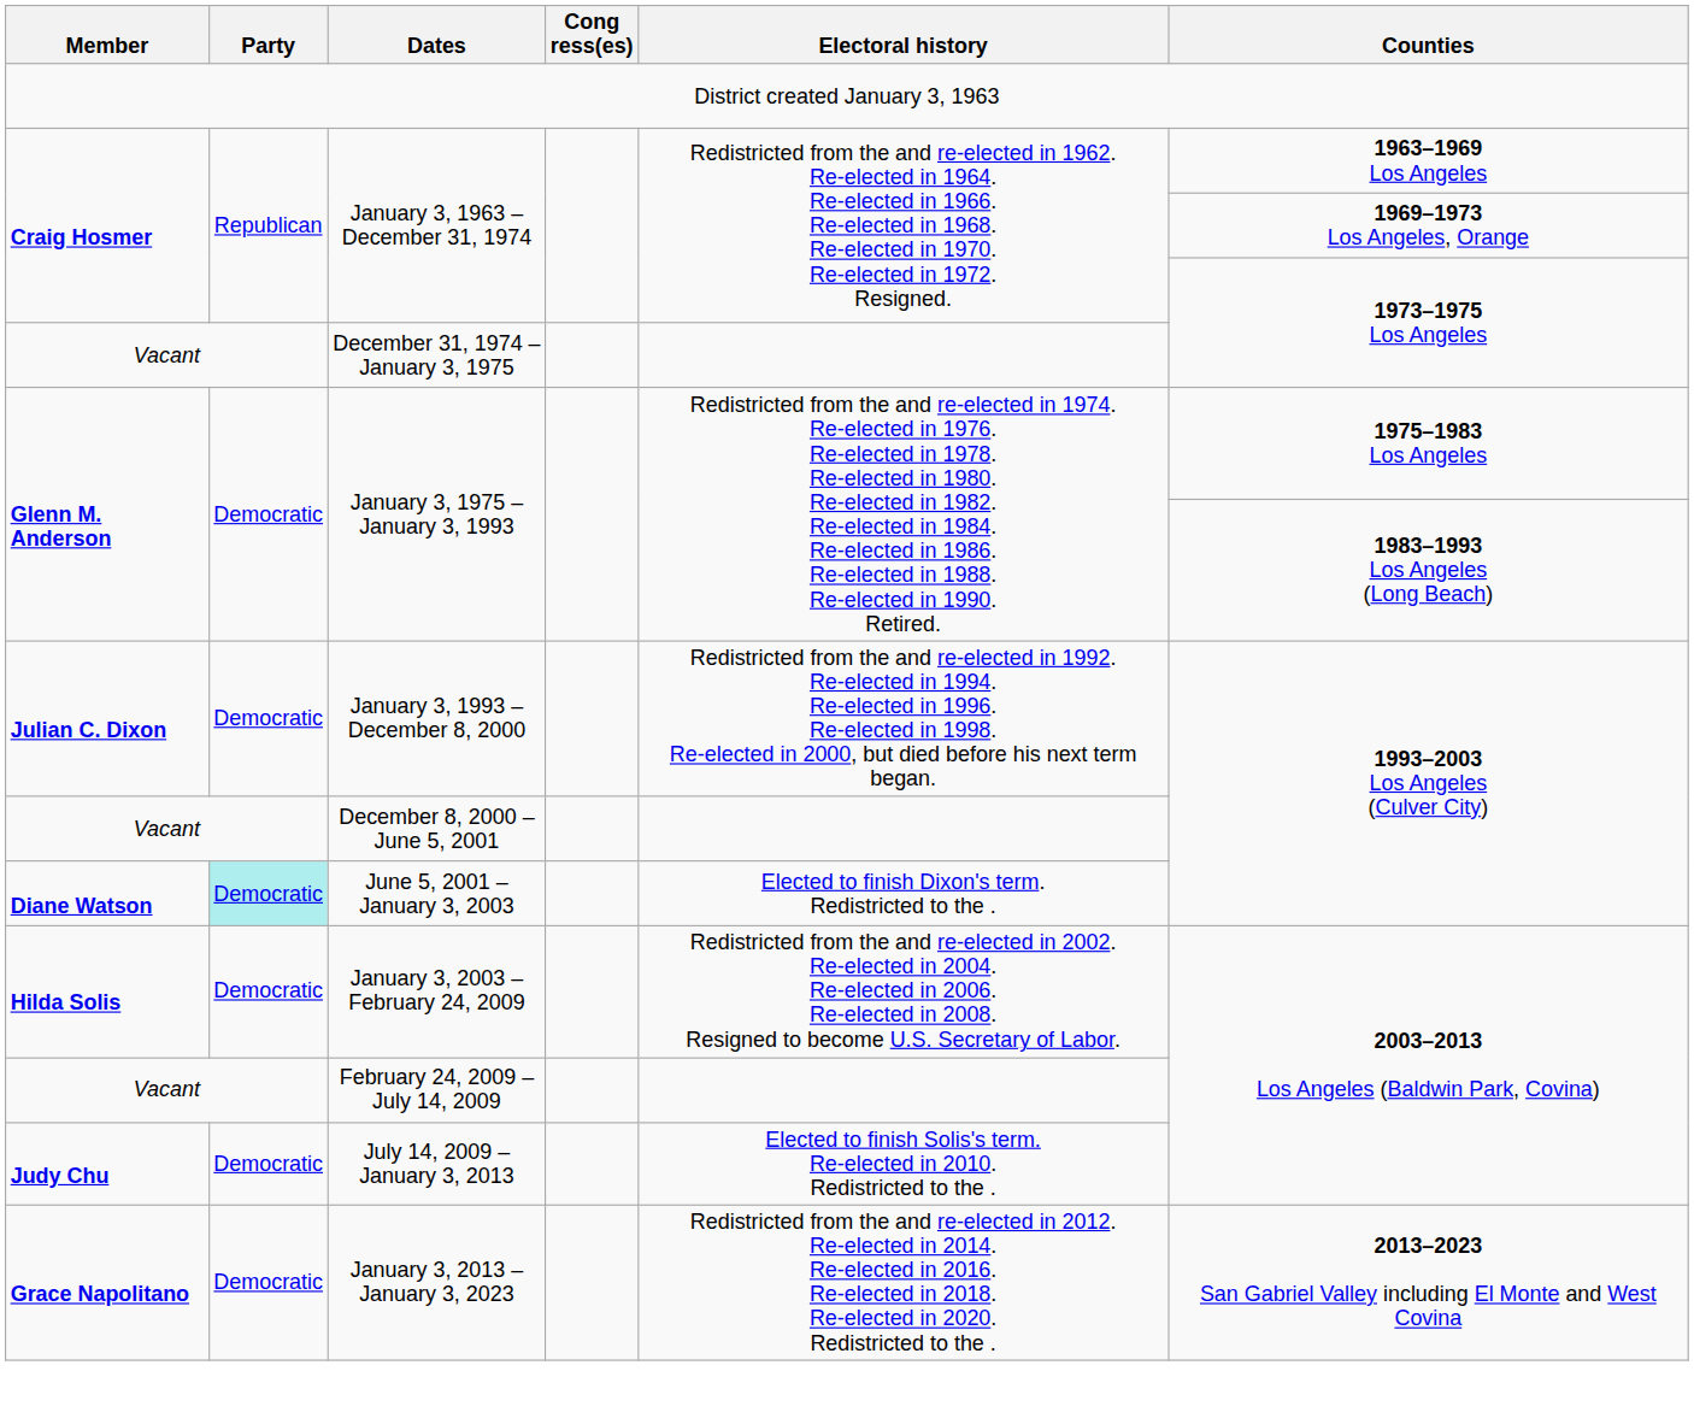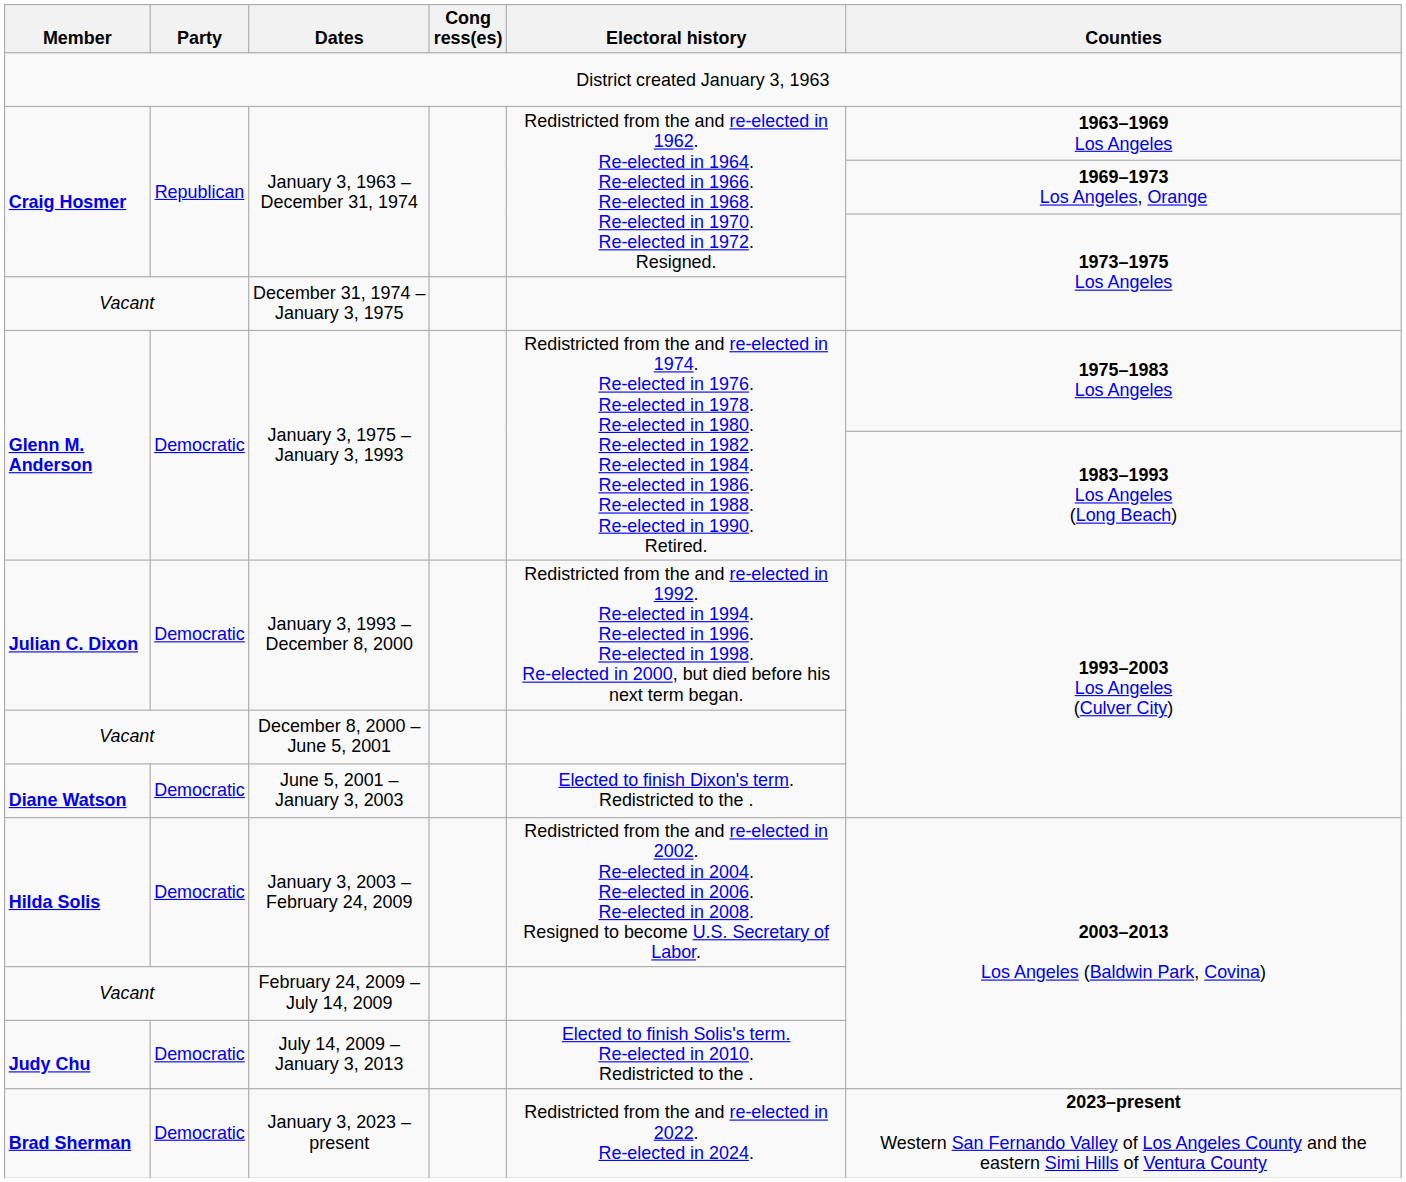June 5, 2001 – January 3, 2003 | Party: paleturquoise background -> no background
- row: Grace Napolitano | Democratic | January 3, 2013 – January 3, 2023 | Redistricted from the and re-elected in 2012. Re-elected in 2014. Re-elected in 2016. Re-elected in 2018. Re-elected in 2020. Redistricted to the . | 2013–2023 San Gabriel Valley including El Monte and West Covina
+ row: Brad Sherman | Democratic | January 3, 2023 – present | Redistricted from the and re-elected in 2022. Re-elected in 2024. | 2023–present Western San Fernando Valley of Los Angeles County and the eastern Simi Hills of Ventura County
